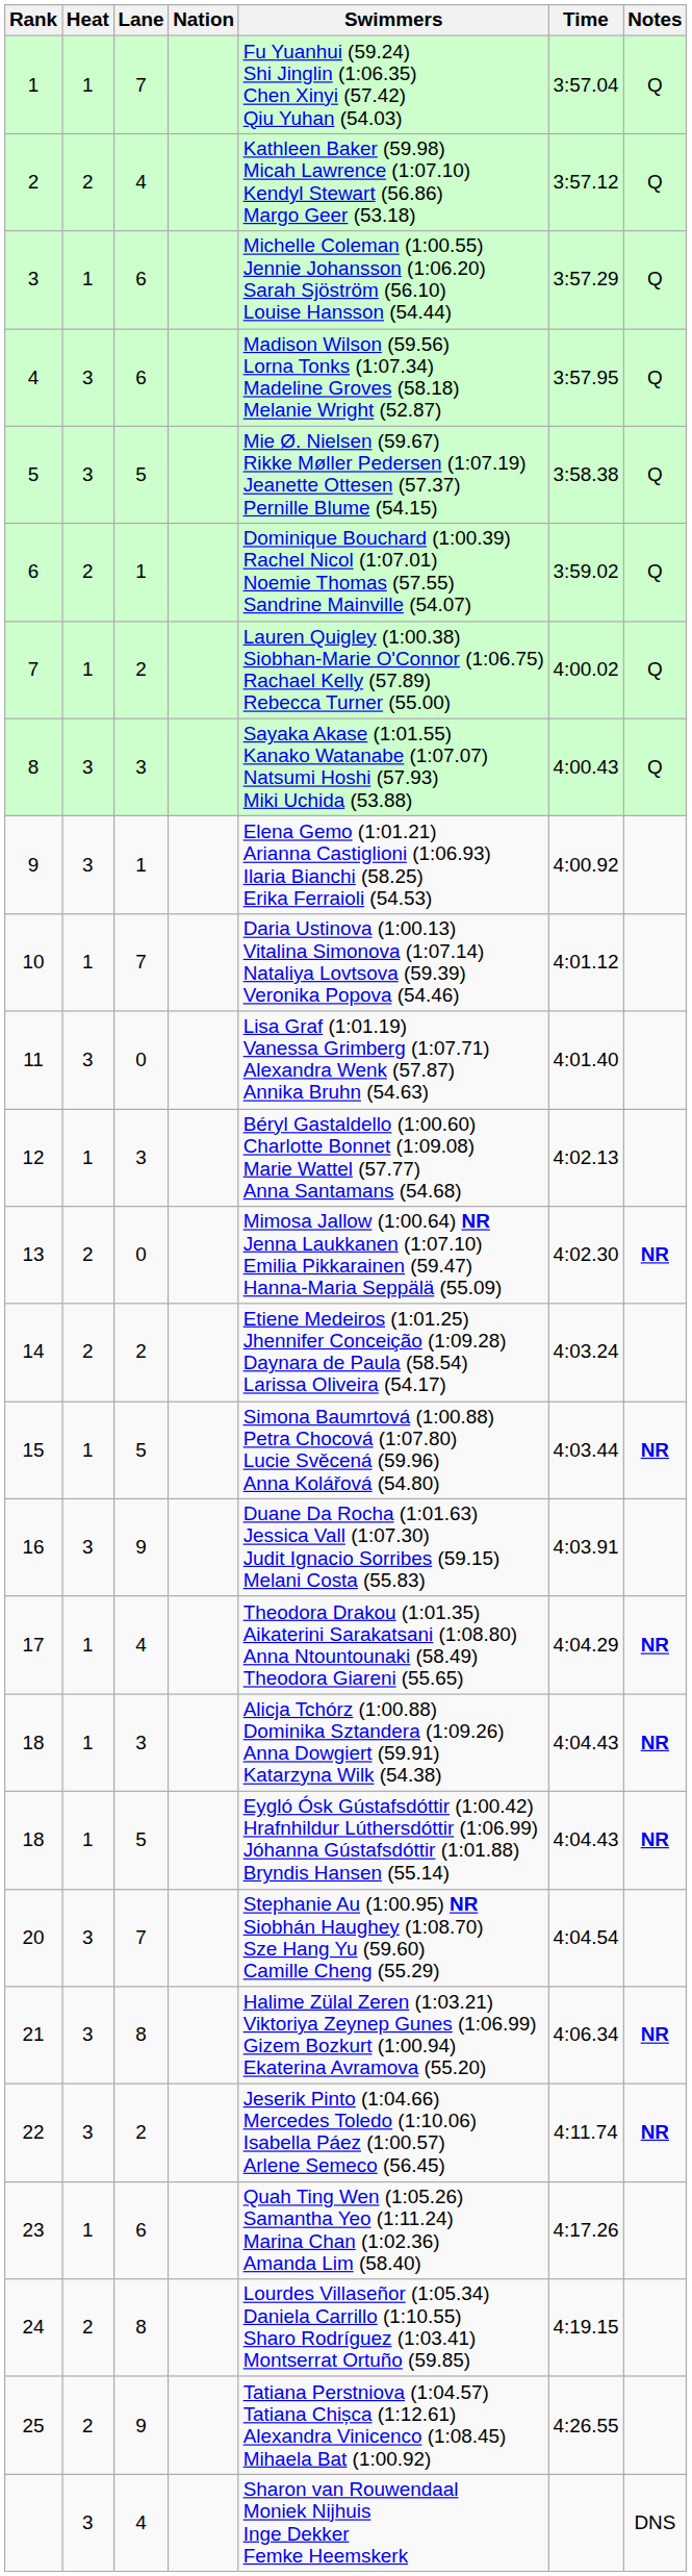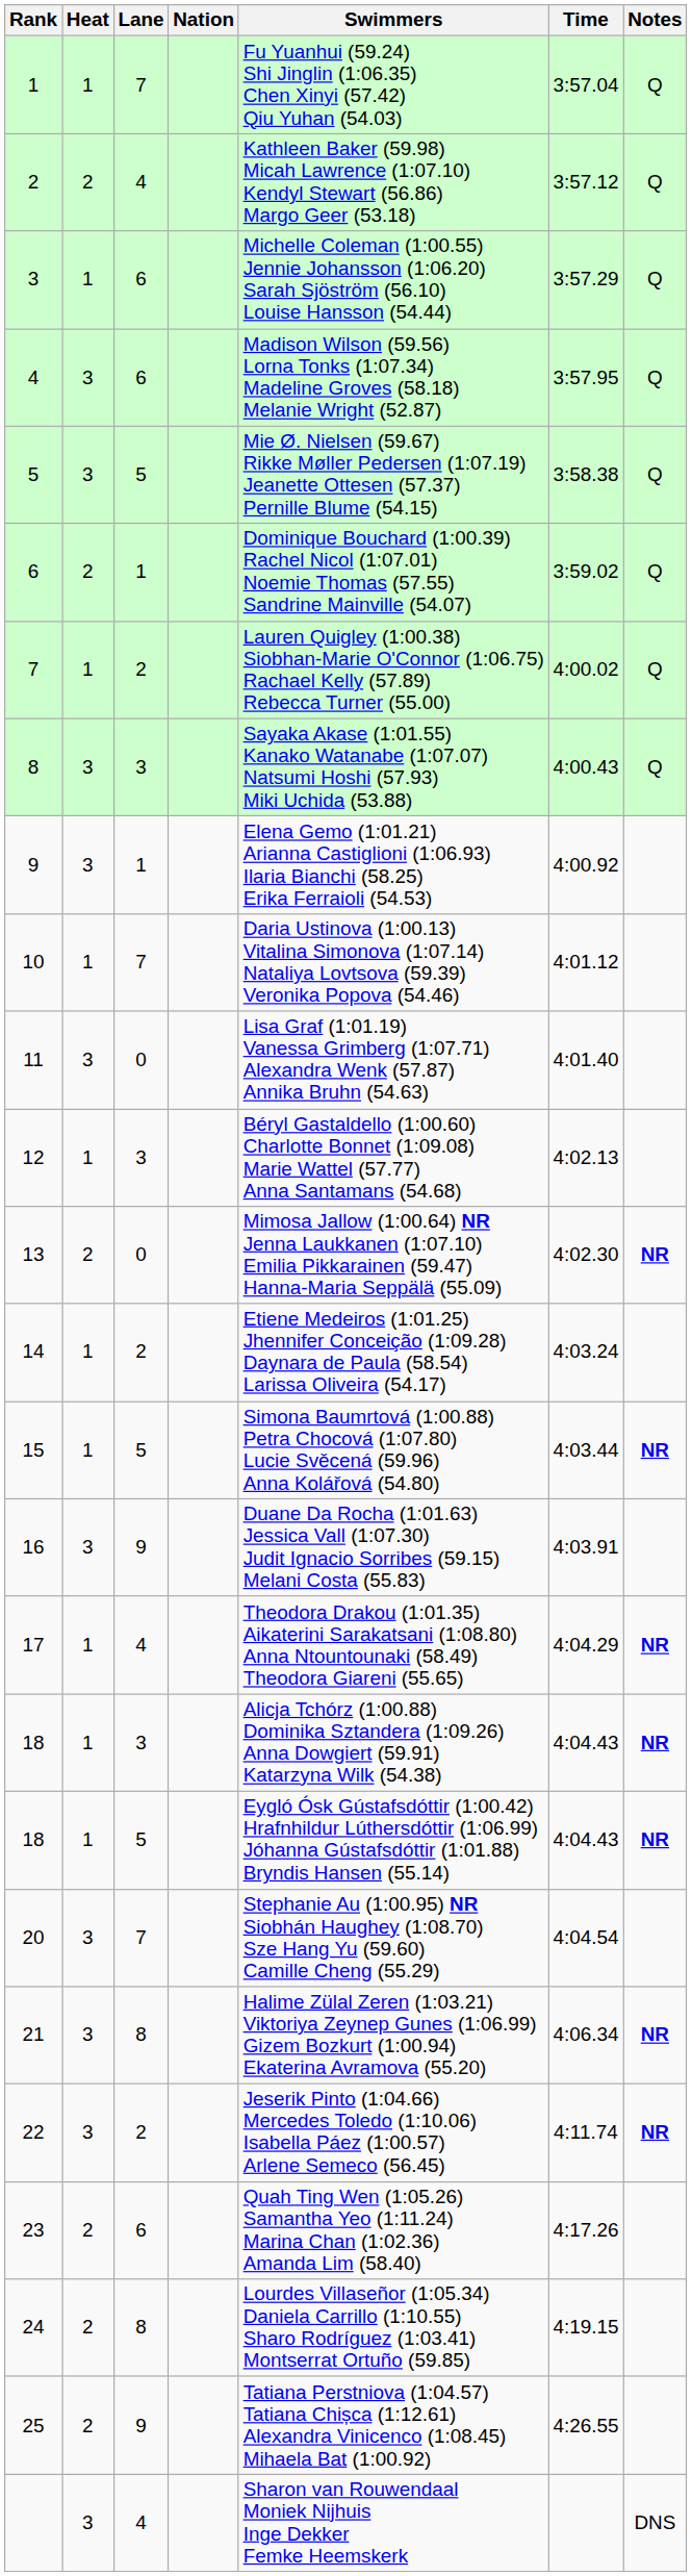14 | Heat: 2 -> 1
23 | Heat: 1 -> 2
